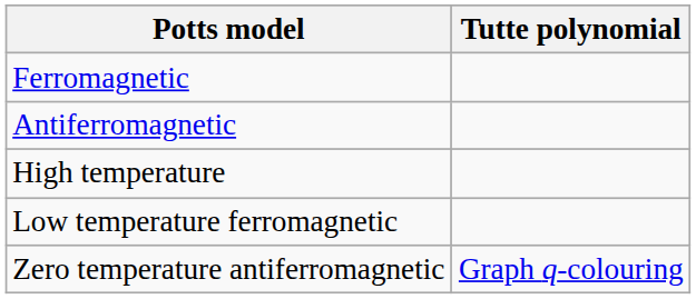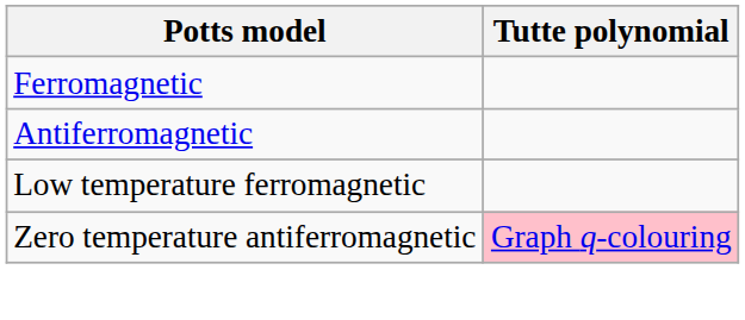- row: High temperature
Zero temperature antiferromagnetic | Tutte polynomial: no background -> pink background
